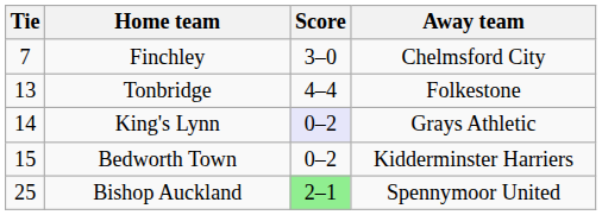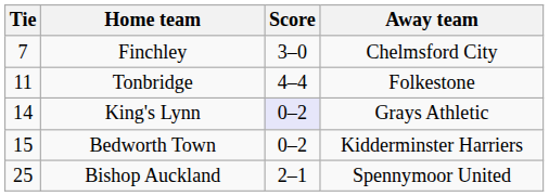Tonbridge | Tie: 13 -> 11
Bishop Auckland | Score: lightgreen background -> no background
